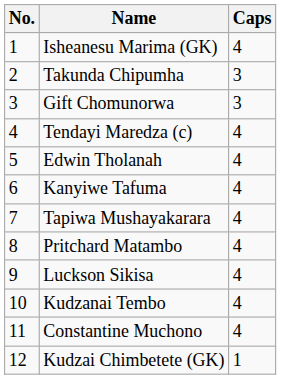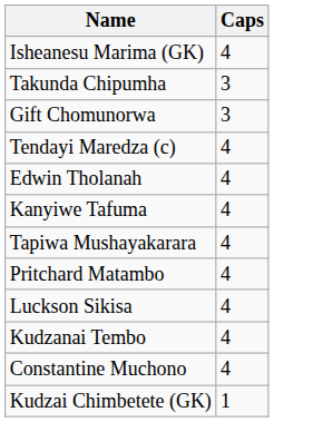- column: No. | 1 | 2 | 3 | 4 | 5 | 6 | 7 | 8 | 9 | 10 | 11 | 12
